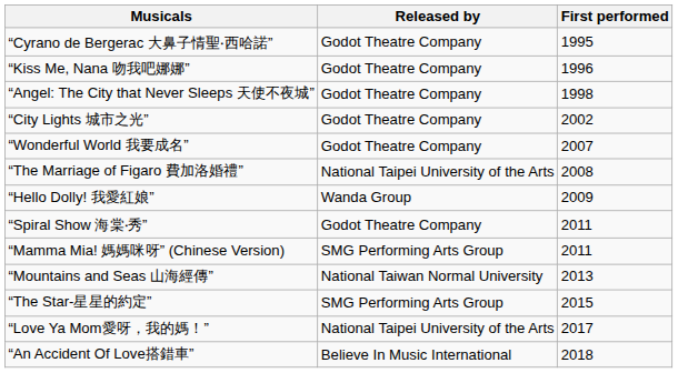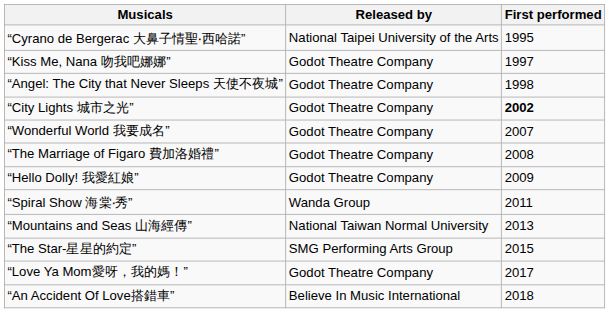“Cyrano de Bergerac 大鼻子情聖‧西哈諾” | Released by: Godot Theatre Company -> National Taipei University of the Arts
“Kiss Me, Nana 吻我吧娜娜” | First performed: 1996 -> 1997
“City Lights 城市之光” | First performed: normal -> bold
“The Marriage of Figaro 費加洛婚禮” | Released by: National Taipei University of the Arts -> Godot Theatre Company
“Hello Dolly! 我愛紅娘” | Released by: Wanda Group -> Godot Theatre Company
“Spiral Show 海棠‧秀” | Released by: Godot Theatre Company -> Wanda Group
- row: “Mamma Mia! 媽媽咪呀” (Chinese Version) | SMG Performing Arts Group | 2011
“Love Ya Mom愛呀，我的媽！” | Released by: National Taipei University of the Arts -> Godot Theatre Company
